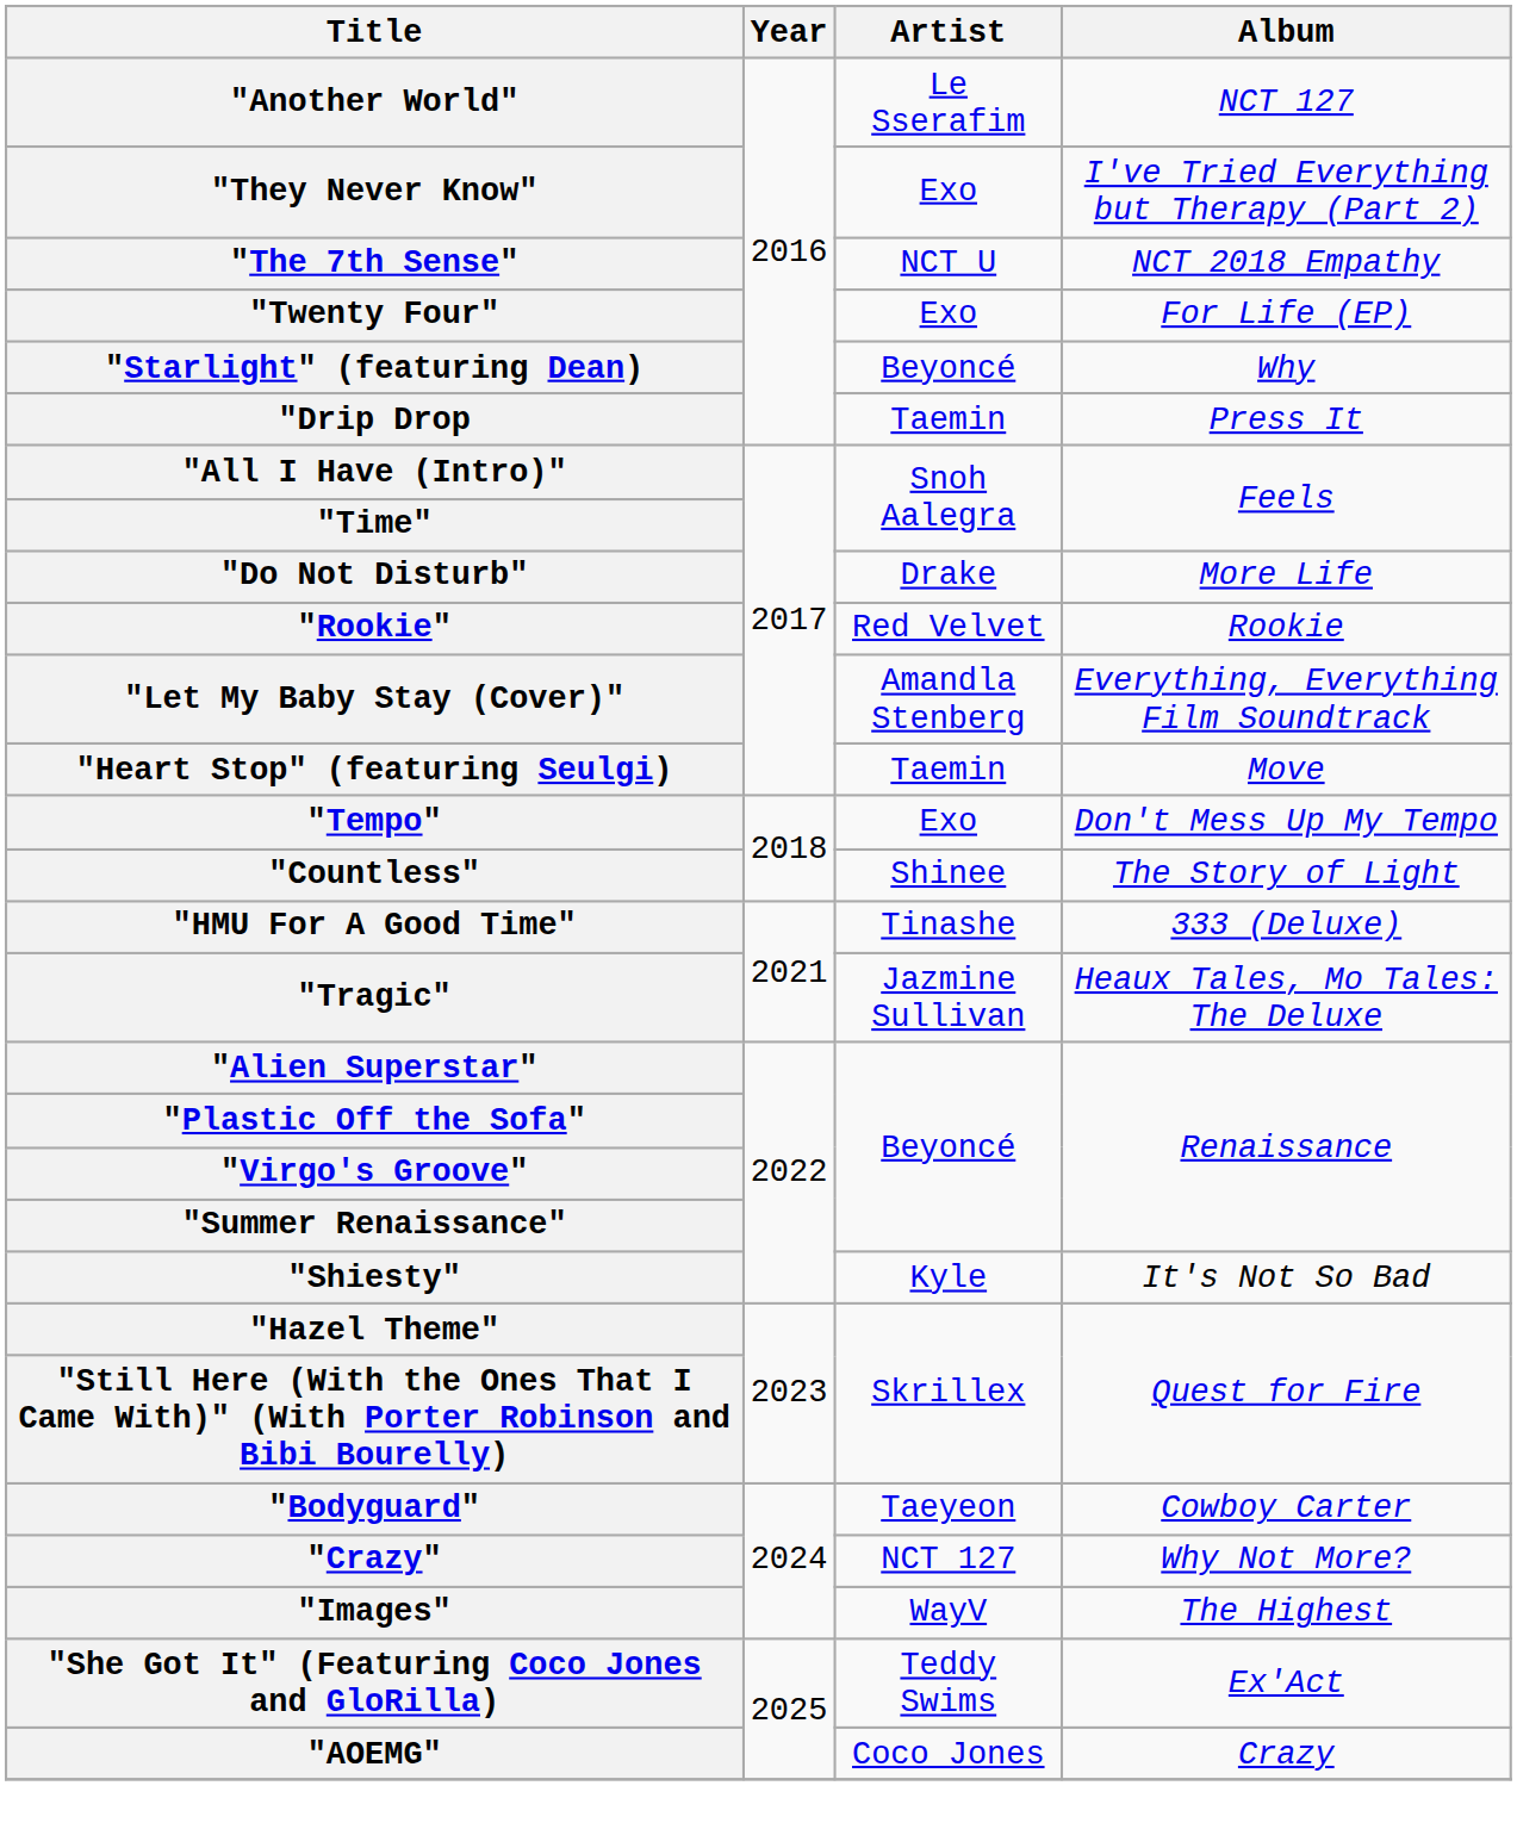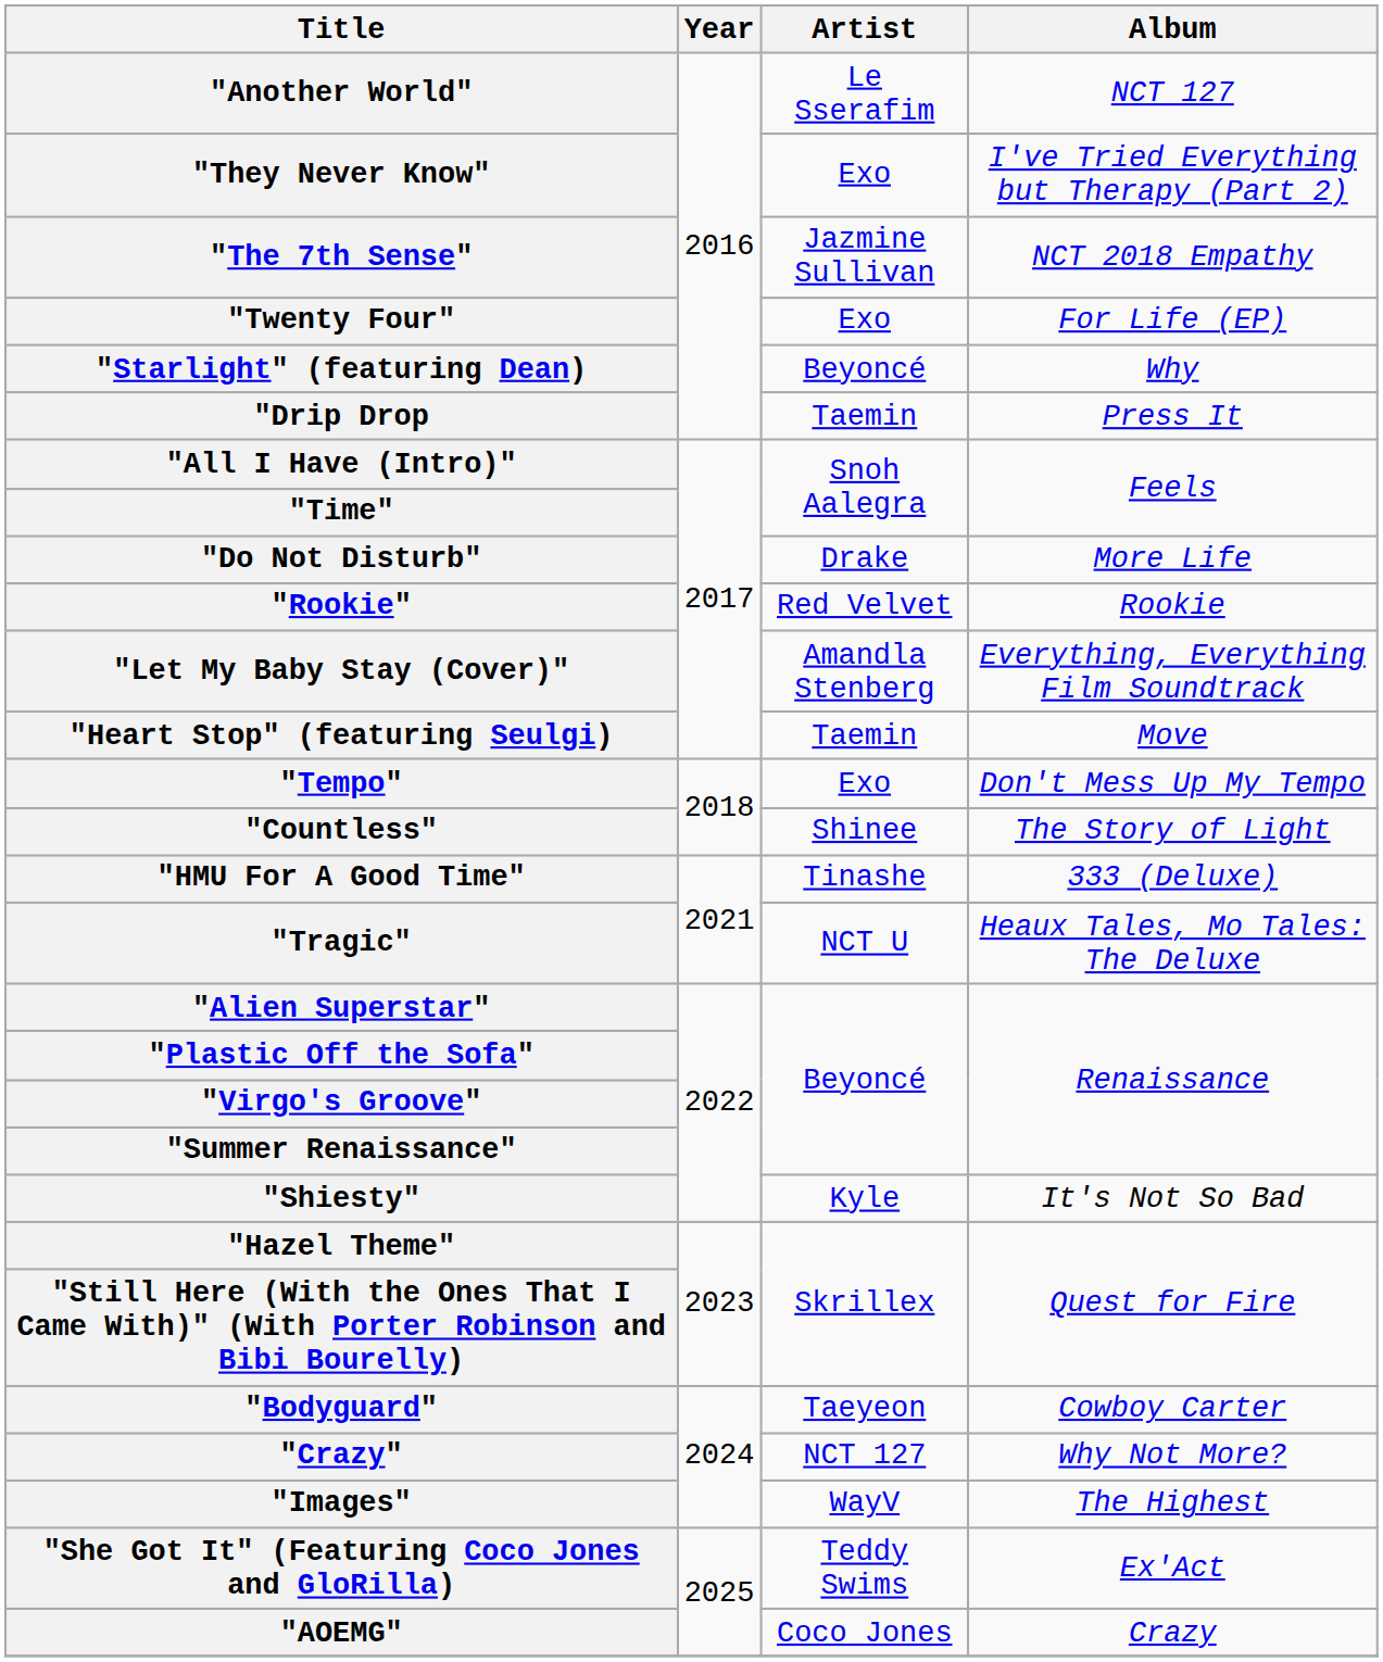"The 7th Sense" | Artist: NCT U -> Jazmine Sullivan
"Tragic" | Artist: Jazmine Sullivan -> NCT U
